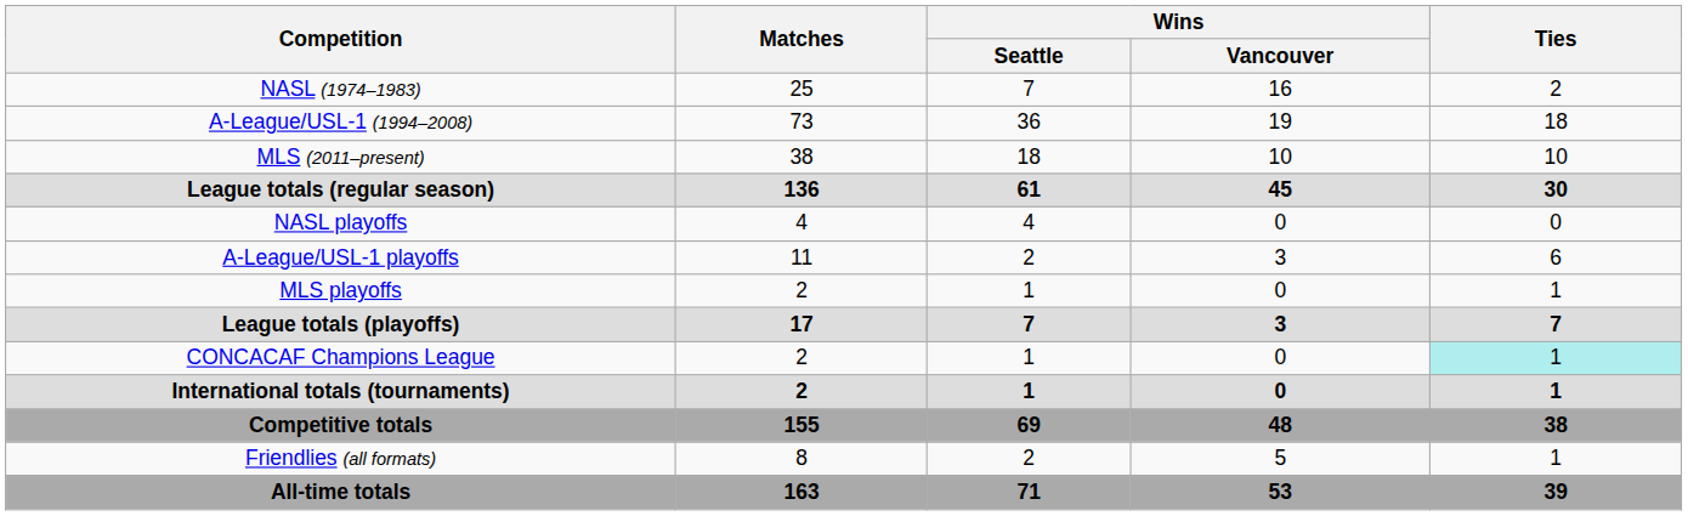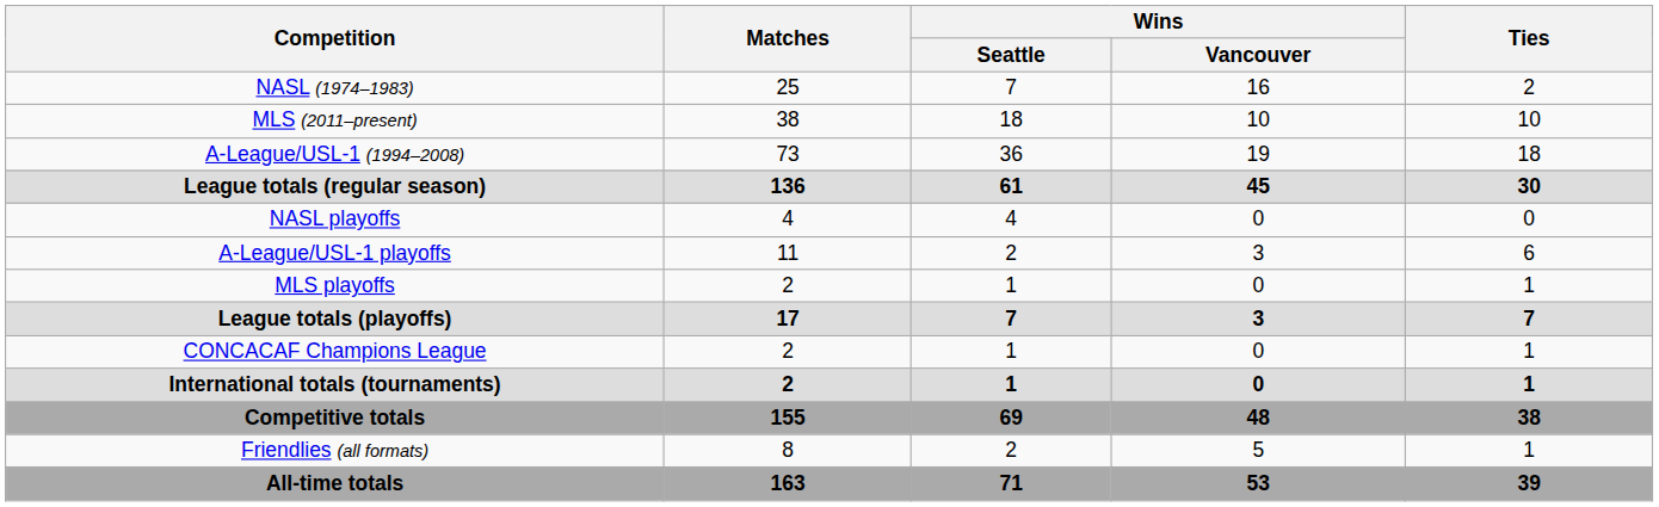rows swapped: A-League/USL-1 (1994–2008) <-> MLS (2011–present)
CONCACAF Champions League | Ties: paleturquoise background -> no background
